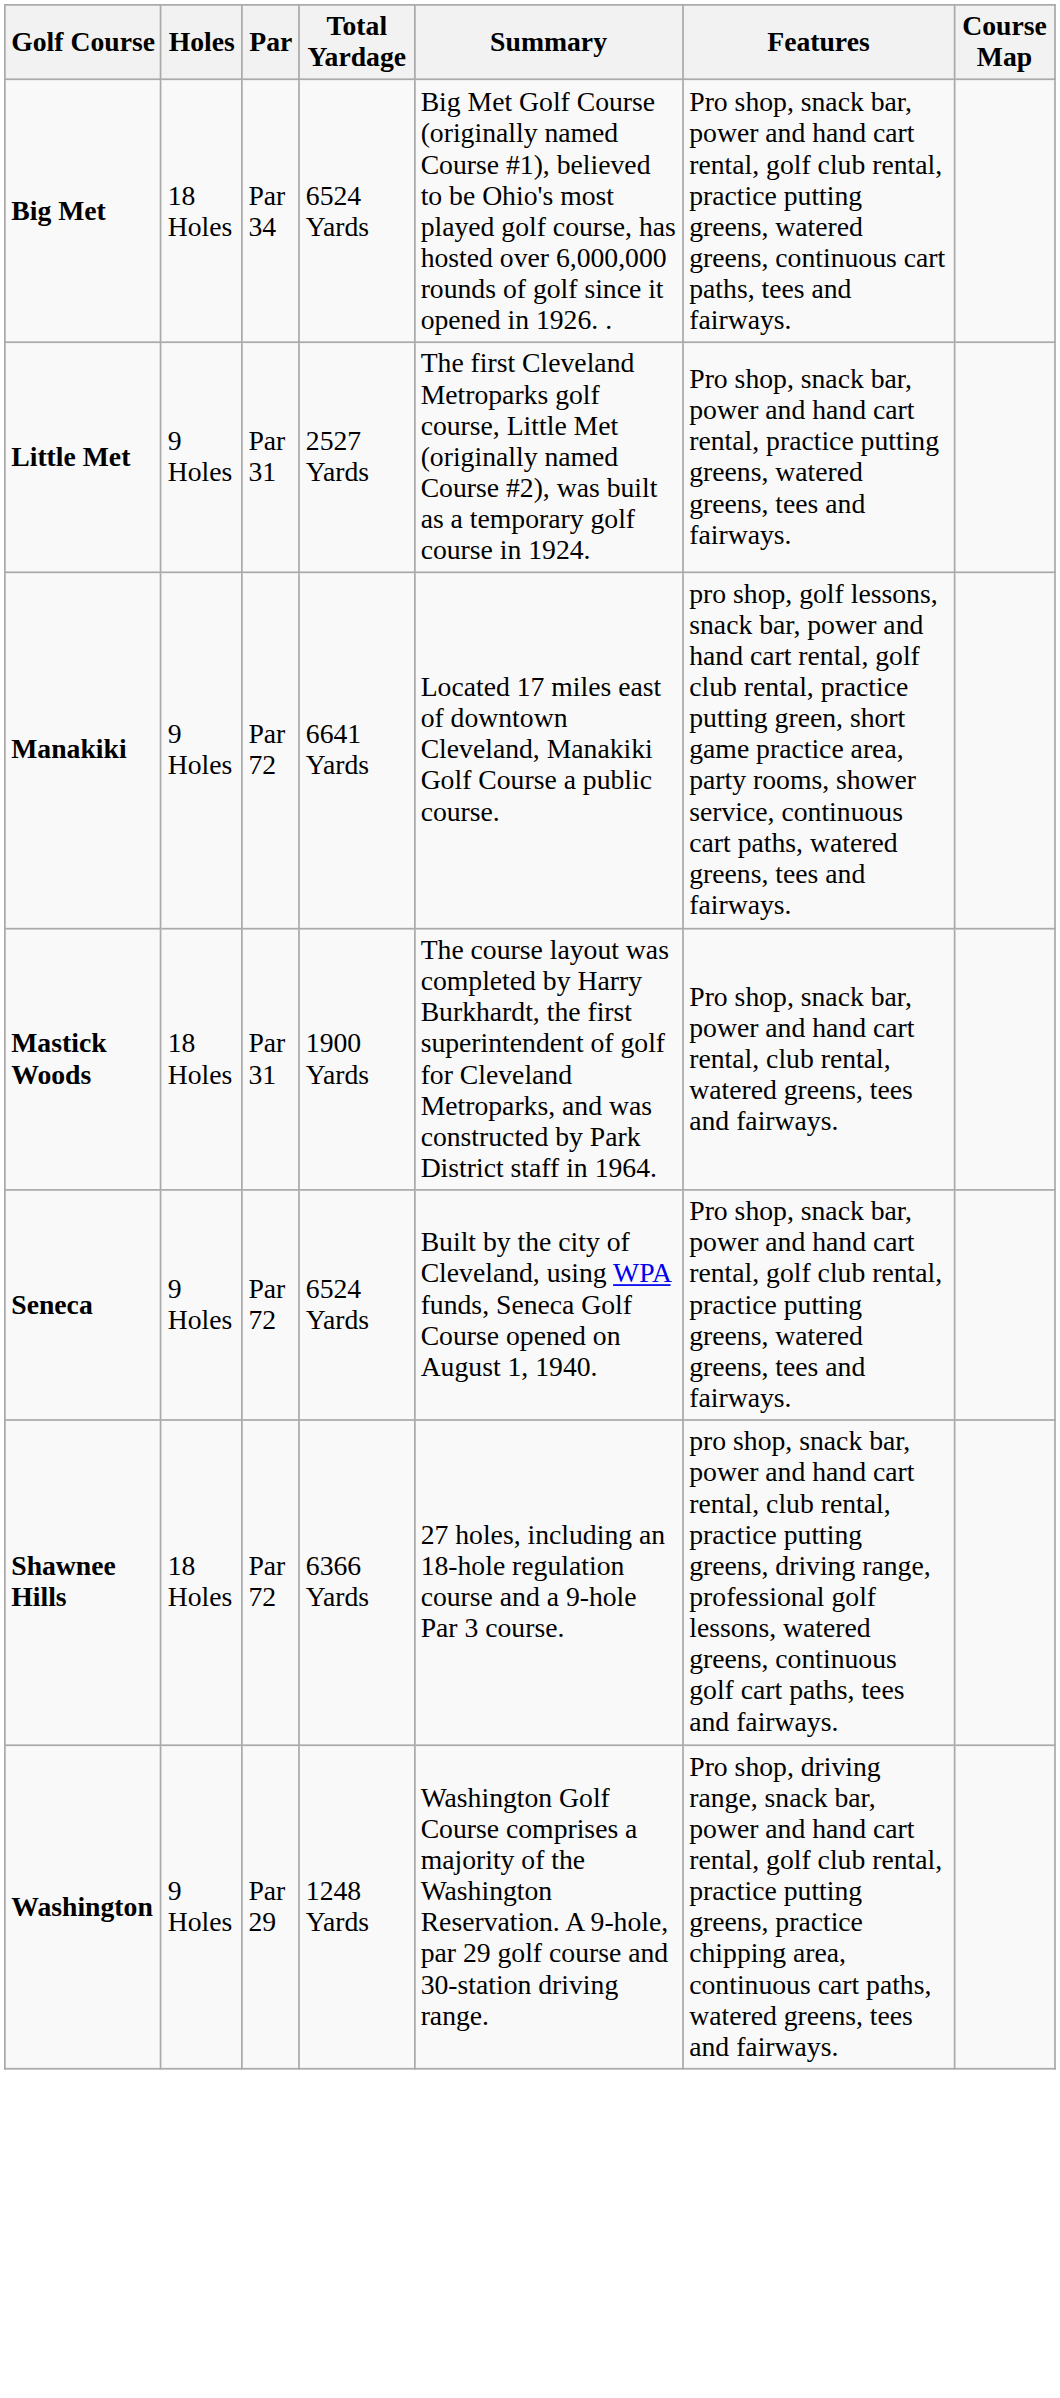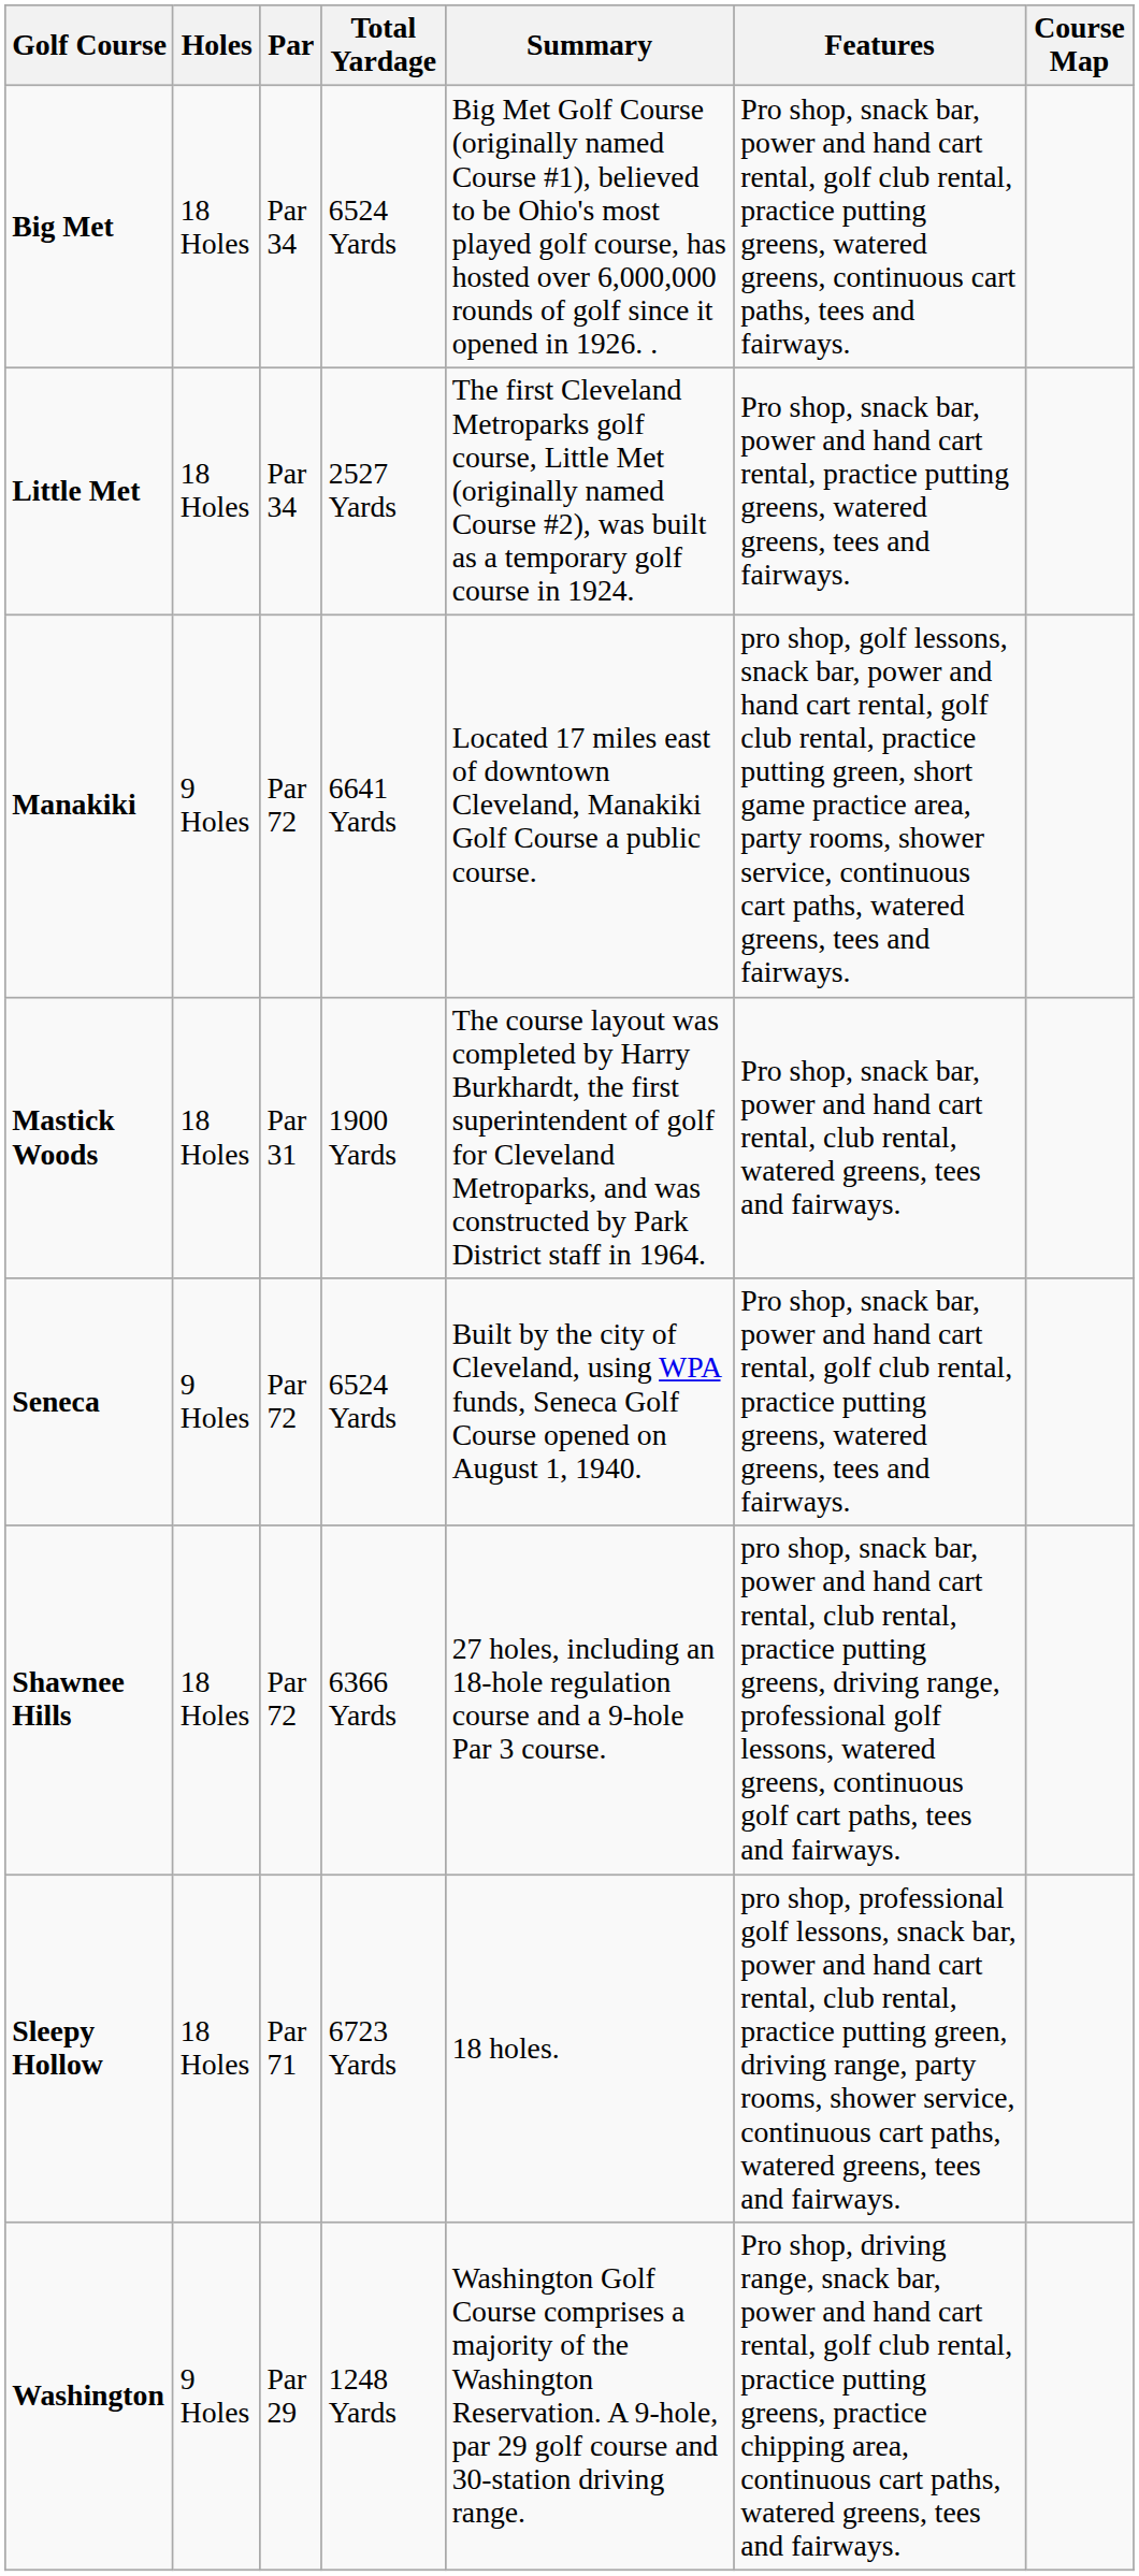Little Met | Holes: 9 Holes -> 18 Holes
Little Met | Par: Par 31 -> Par 34
+ row: Sleepy Hollow | 18 Holes | Par 71 | 6723 Yards | 18 holes. | pro shop, professional golf lessons, snack bar, power and hand cart rental, club rental, practice putting green, driving range, party rooms, shower service, continuous cart paths, watered greens, tees and fairways.
